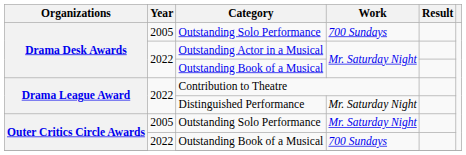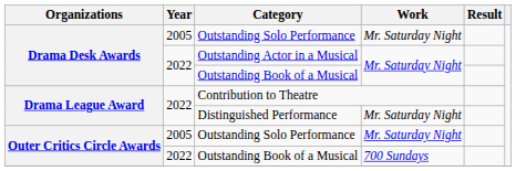Drama Desk Awards / Outstanding Solo Performance | Work: 700 Sundays -> Mr. Saturday Night
